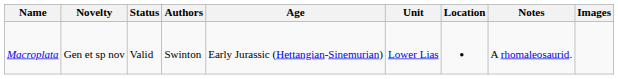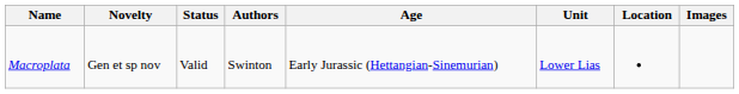- column: Notes | A rhomaleosaurid.
